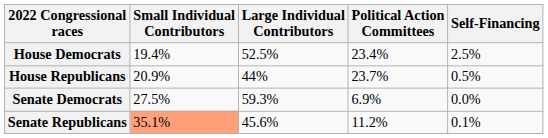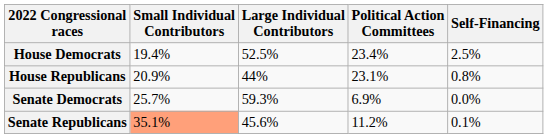House Republicans | Political Action Committees: 23.7% -> 23.1%
House Republicans | Self-Financing: 0.5% -> 0.8%
Senate Democrats | Small Individual Contributors: 27.5% -> 25.7%
